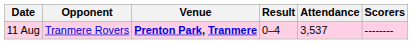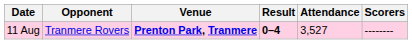11 Aug | Result: normal -> bold
11 Aug | Attendance: 3,537 -> 3,527
